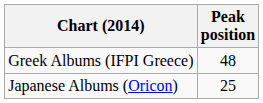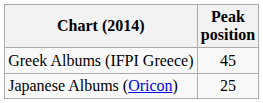Greek Albums (IFPI Greece) | Peak position: 48 -> 45
